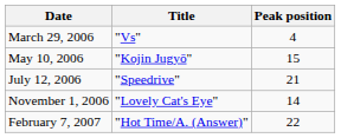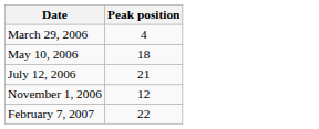- column: Title | "Vs" | "Kojin Jugyō" | "Speedrive" | "Lovely Cat's Eye" | "Hot Time/A. (Answer)"
May 10, 2006 | Peak position: 15 -> 18
November 1, 2006 | Peak position: 14 -> 12
